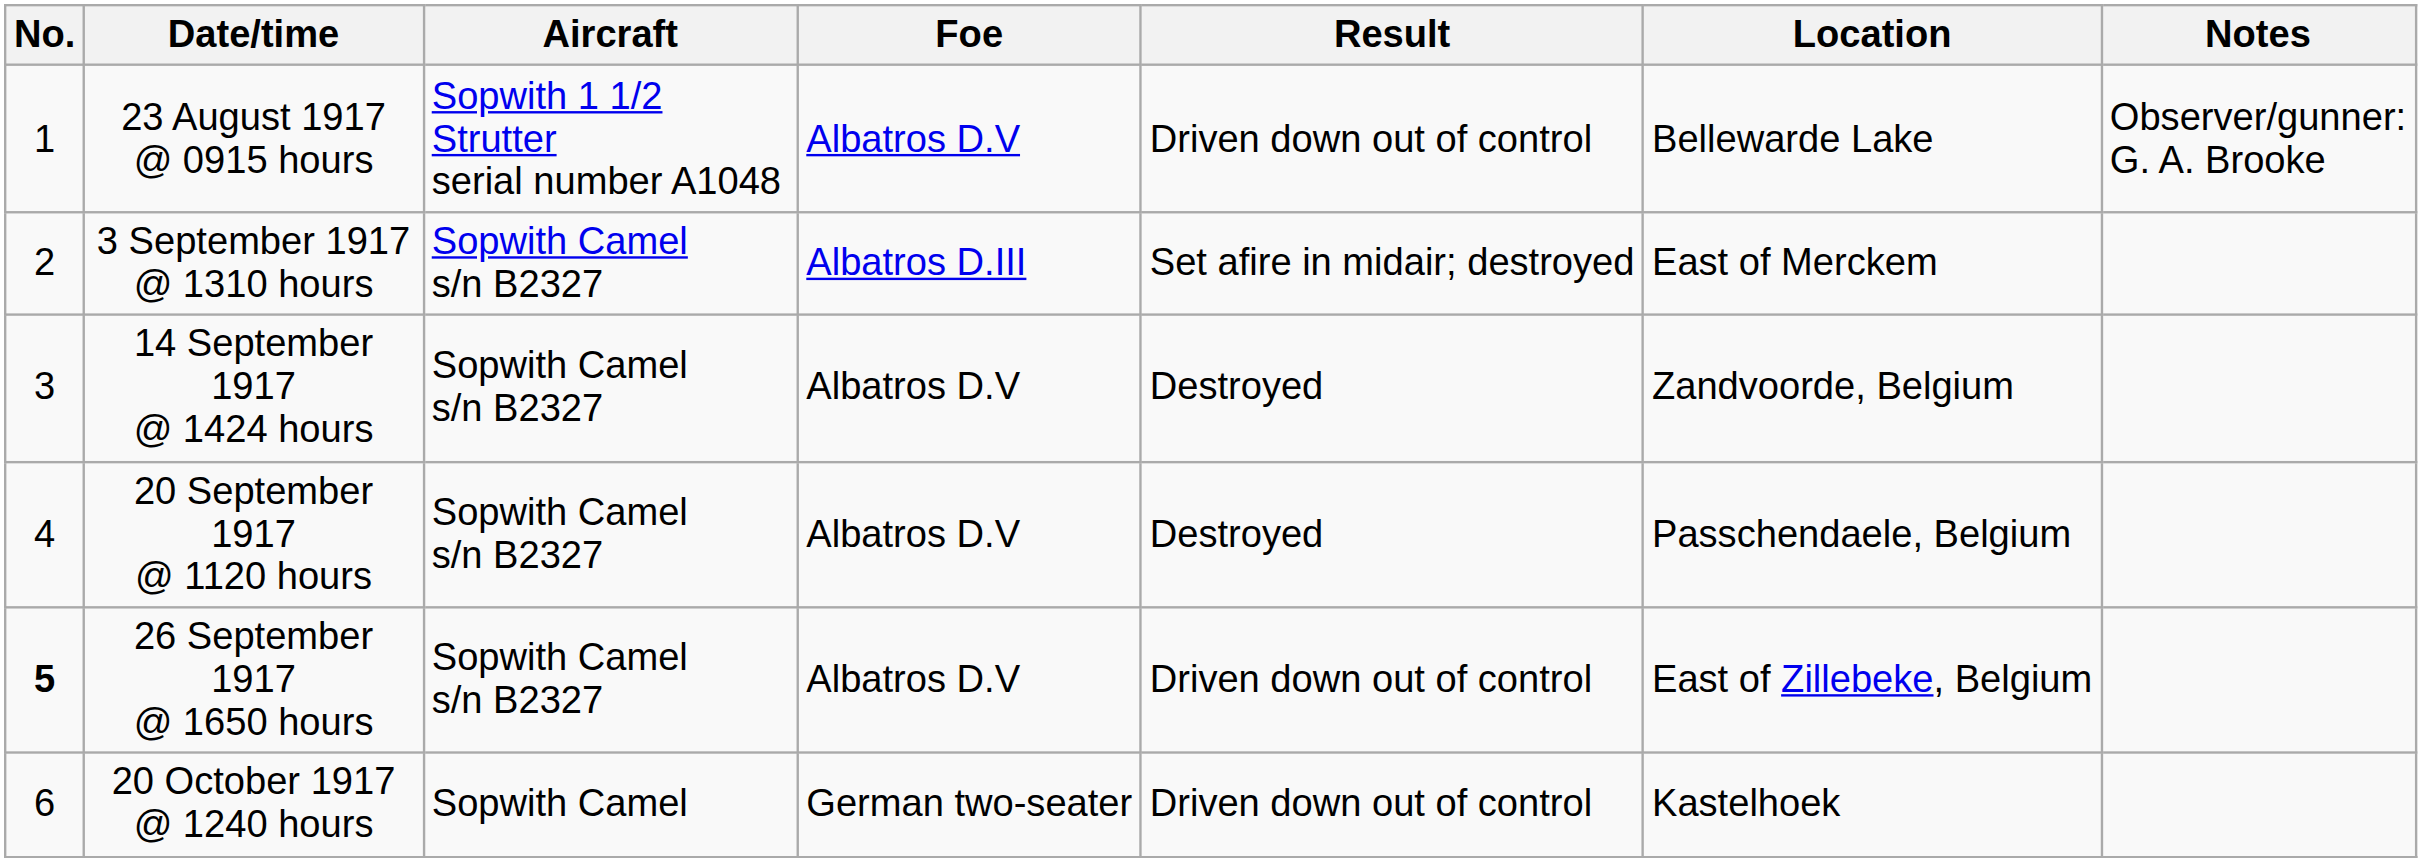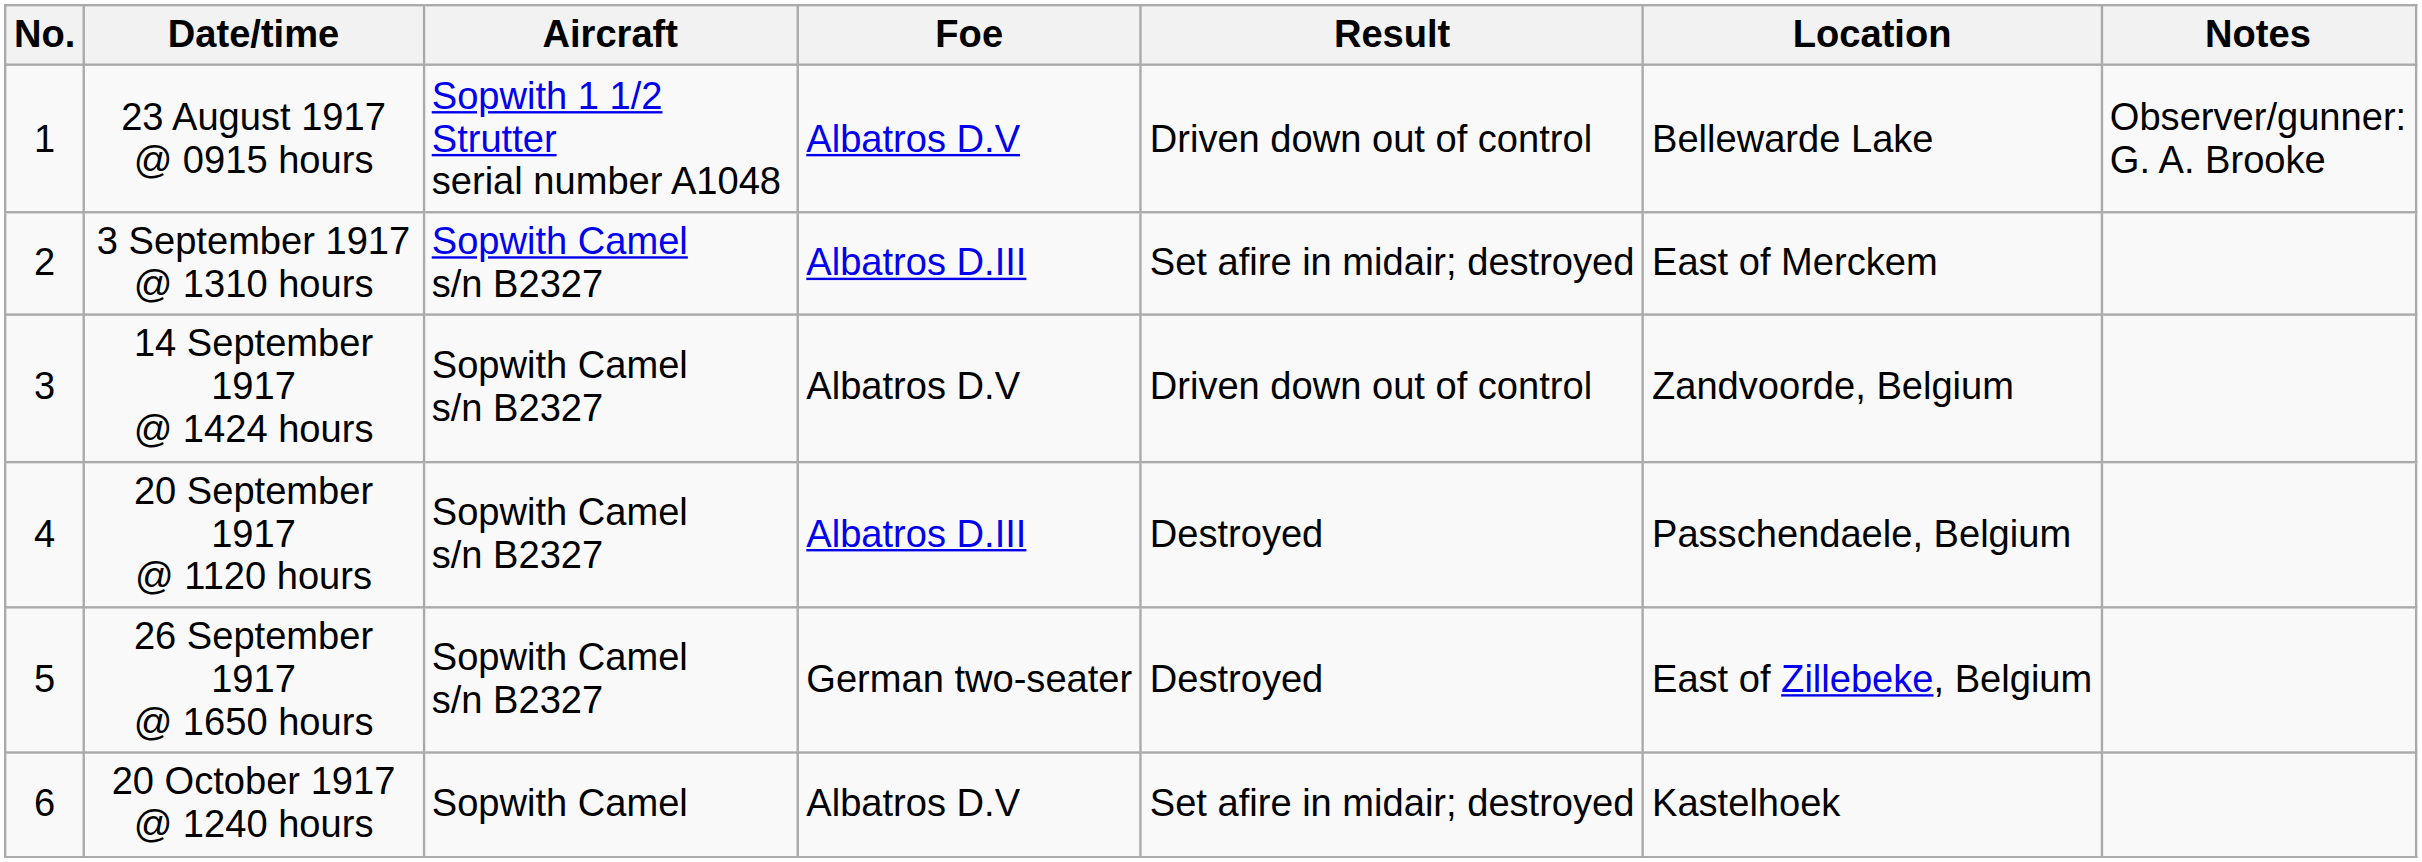14 September 1917 @ 1424 hours | Result: Destroyed -> Driven down out of control
20 September 1917 @ 1120 hours | Foe: Albatros D.V -> Albatros D.III
26 September 1917 @ 1650 hours | No.: bold -> normal
26 September 1917 @ 1650 hours | Foe: Albatros D.V -> German two-seater
26 September 1917 @ 1650 hours | Result: Driven down out of control -> Destroyed
20 October 1917 @ 1240 hours | Foe: German two-seater -> Albatros D.V
20 October 1917 @ 1240 hours | Result: Driven down out of control -> Set afire in midair; destroyed
